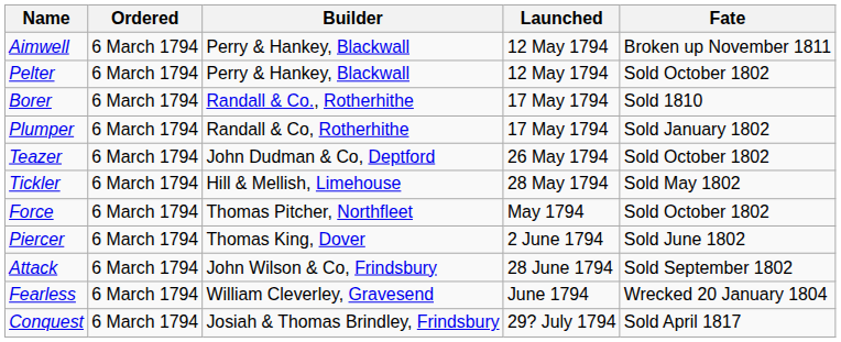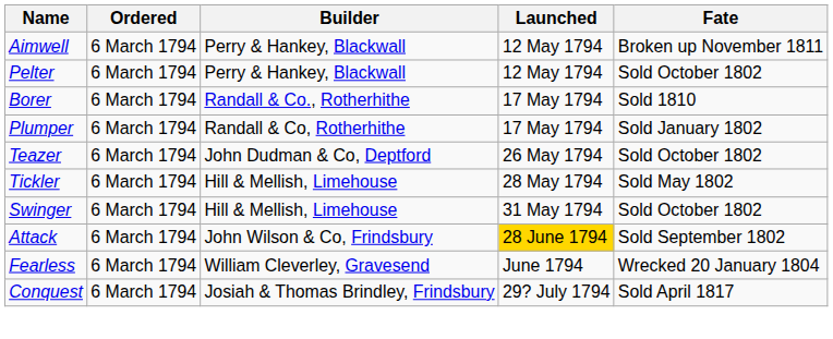+ row: Swinger | 6 March 1794 | Hill & Mellish, Limehouse | 31 May 1794 | Sold October 1802
- row: Force | 6 March 1794 | Thomas Pitcher, Northfleet | May 1794 | Sold October 1802
- row: Piercer | 6 March 1794 | Thomas King, Dover | 2 June 1794 | Sold June 1802
Attack | Launched: no background -> gold background
